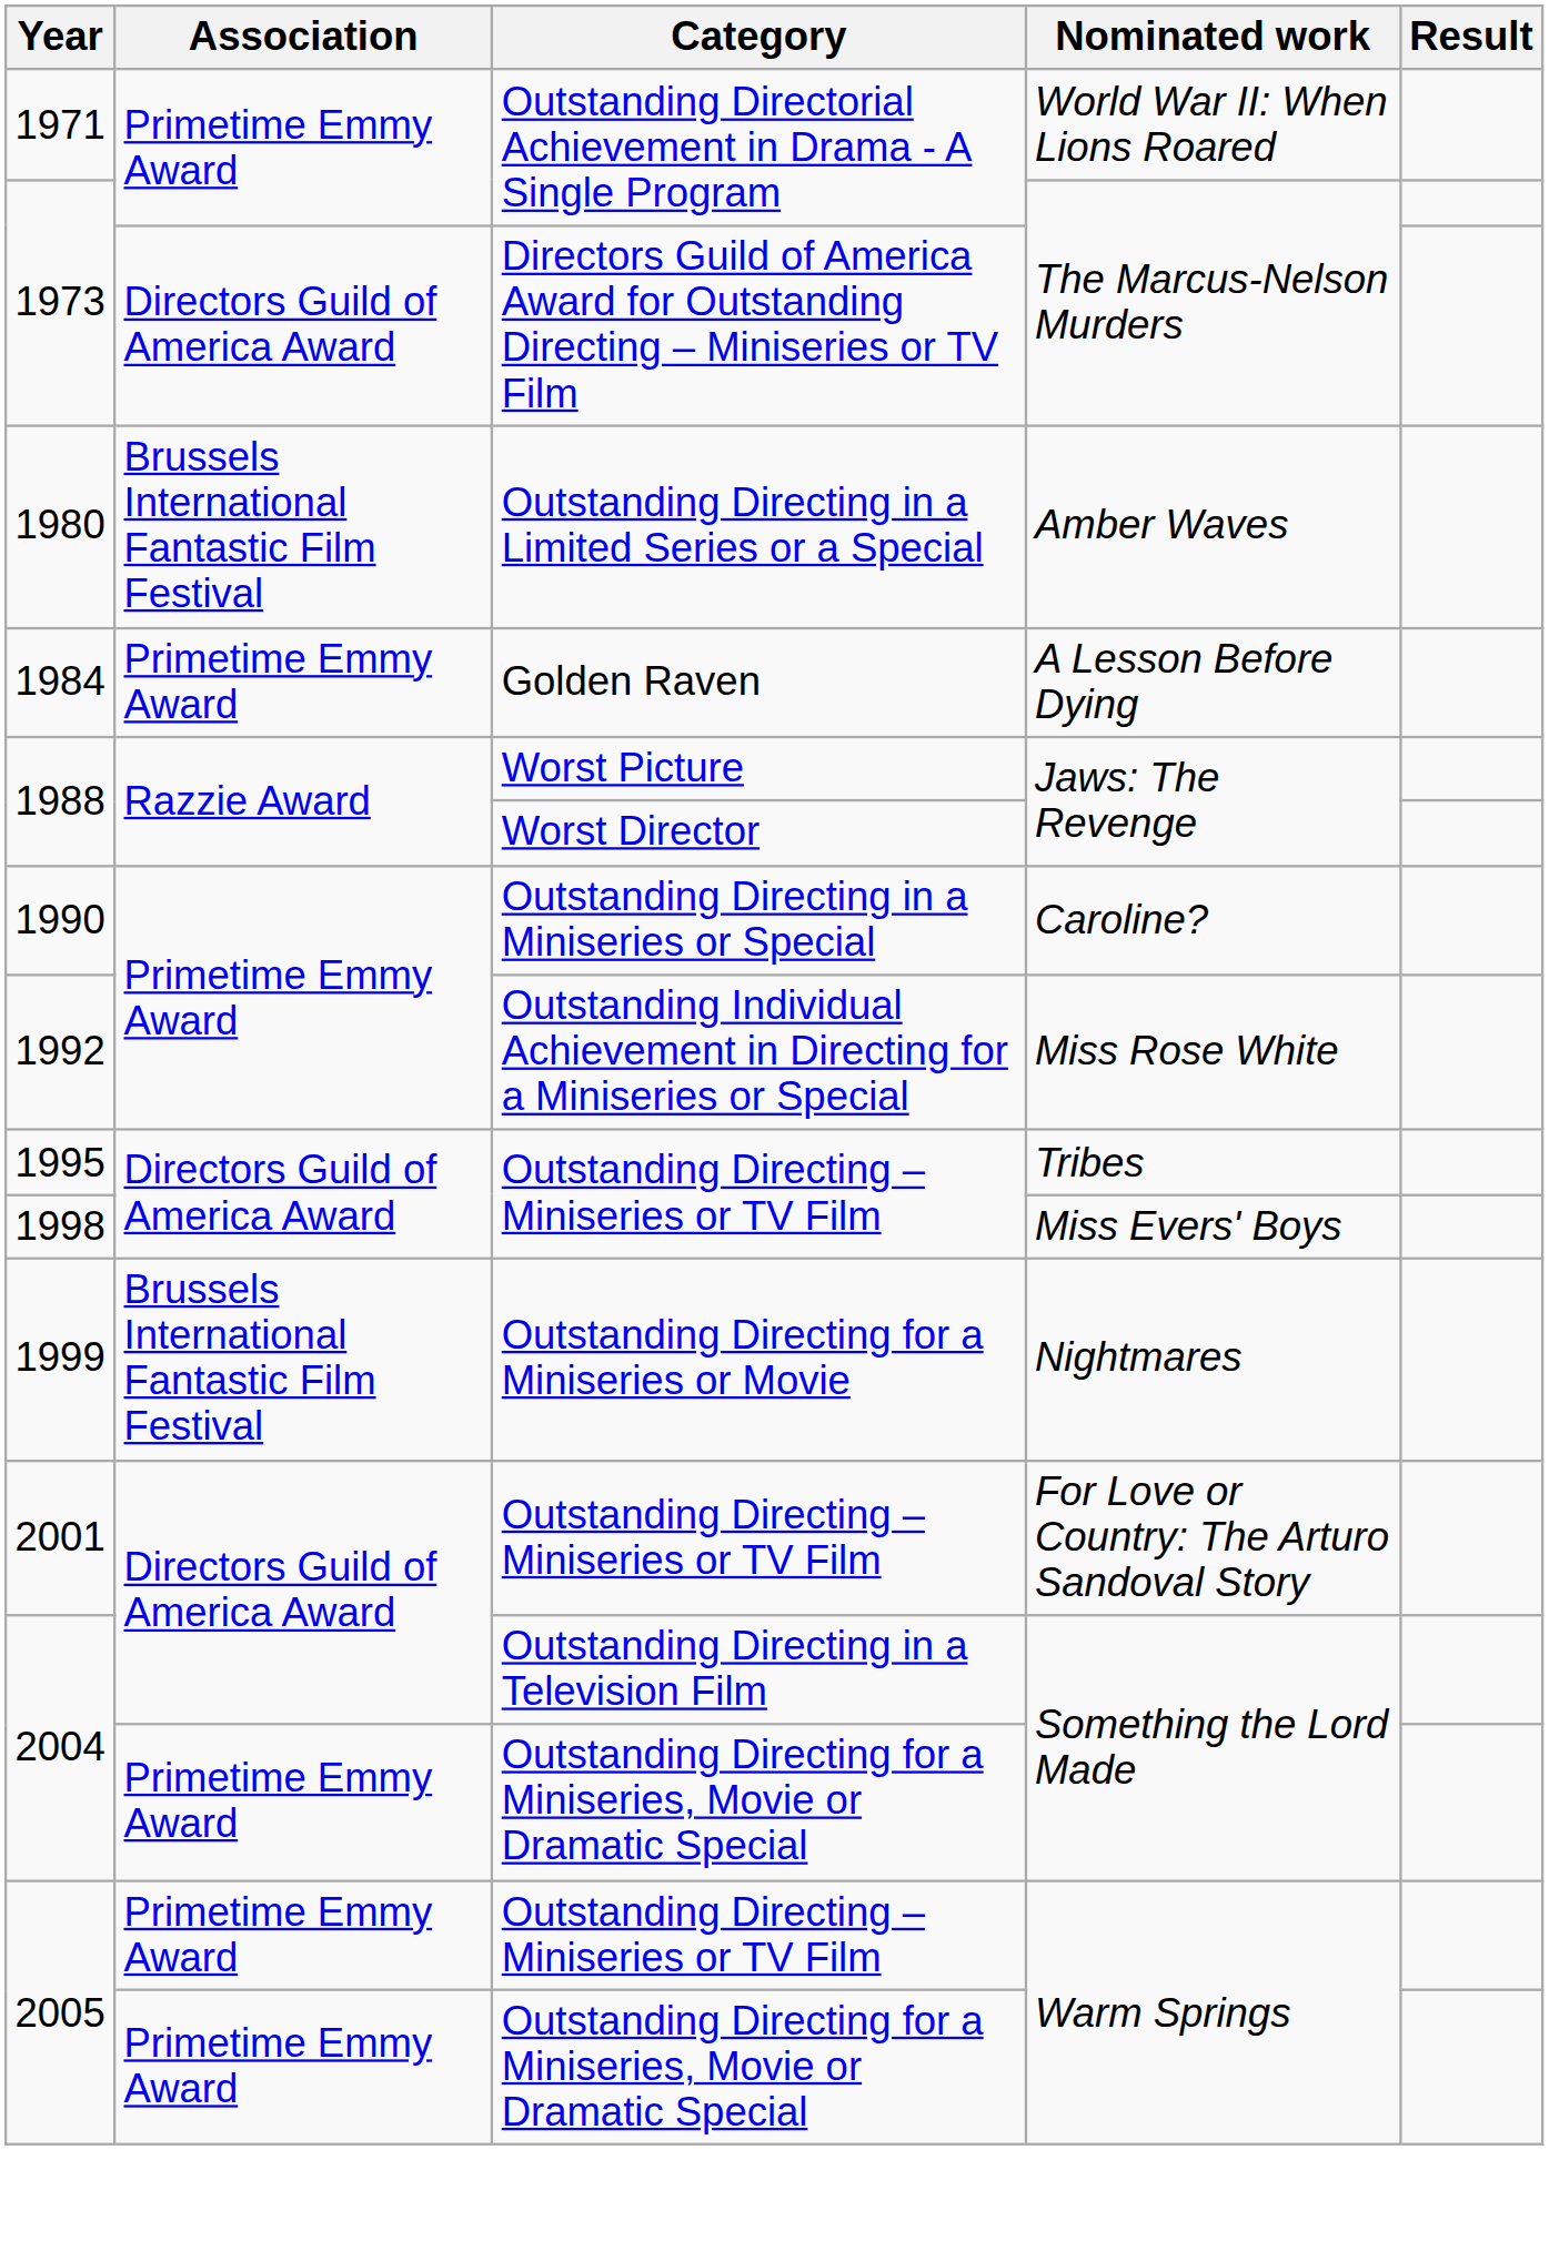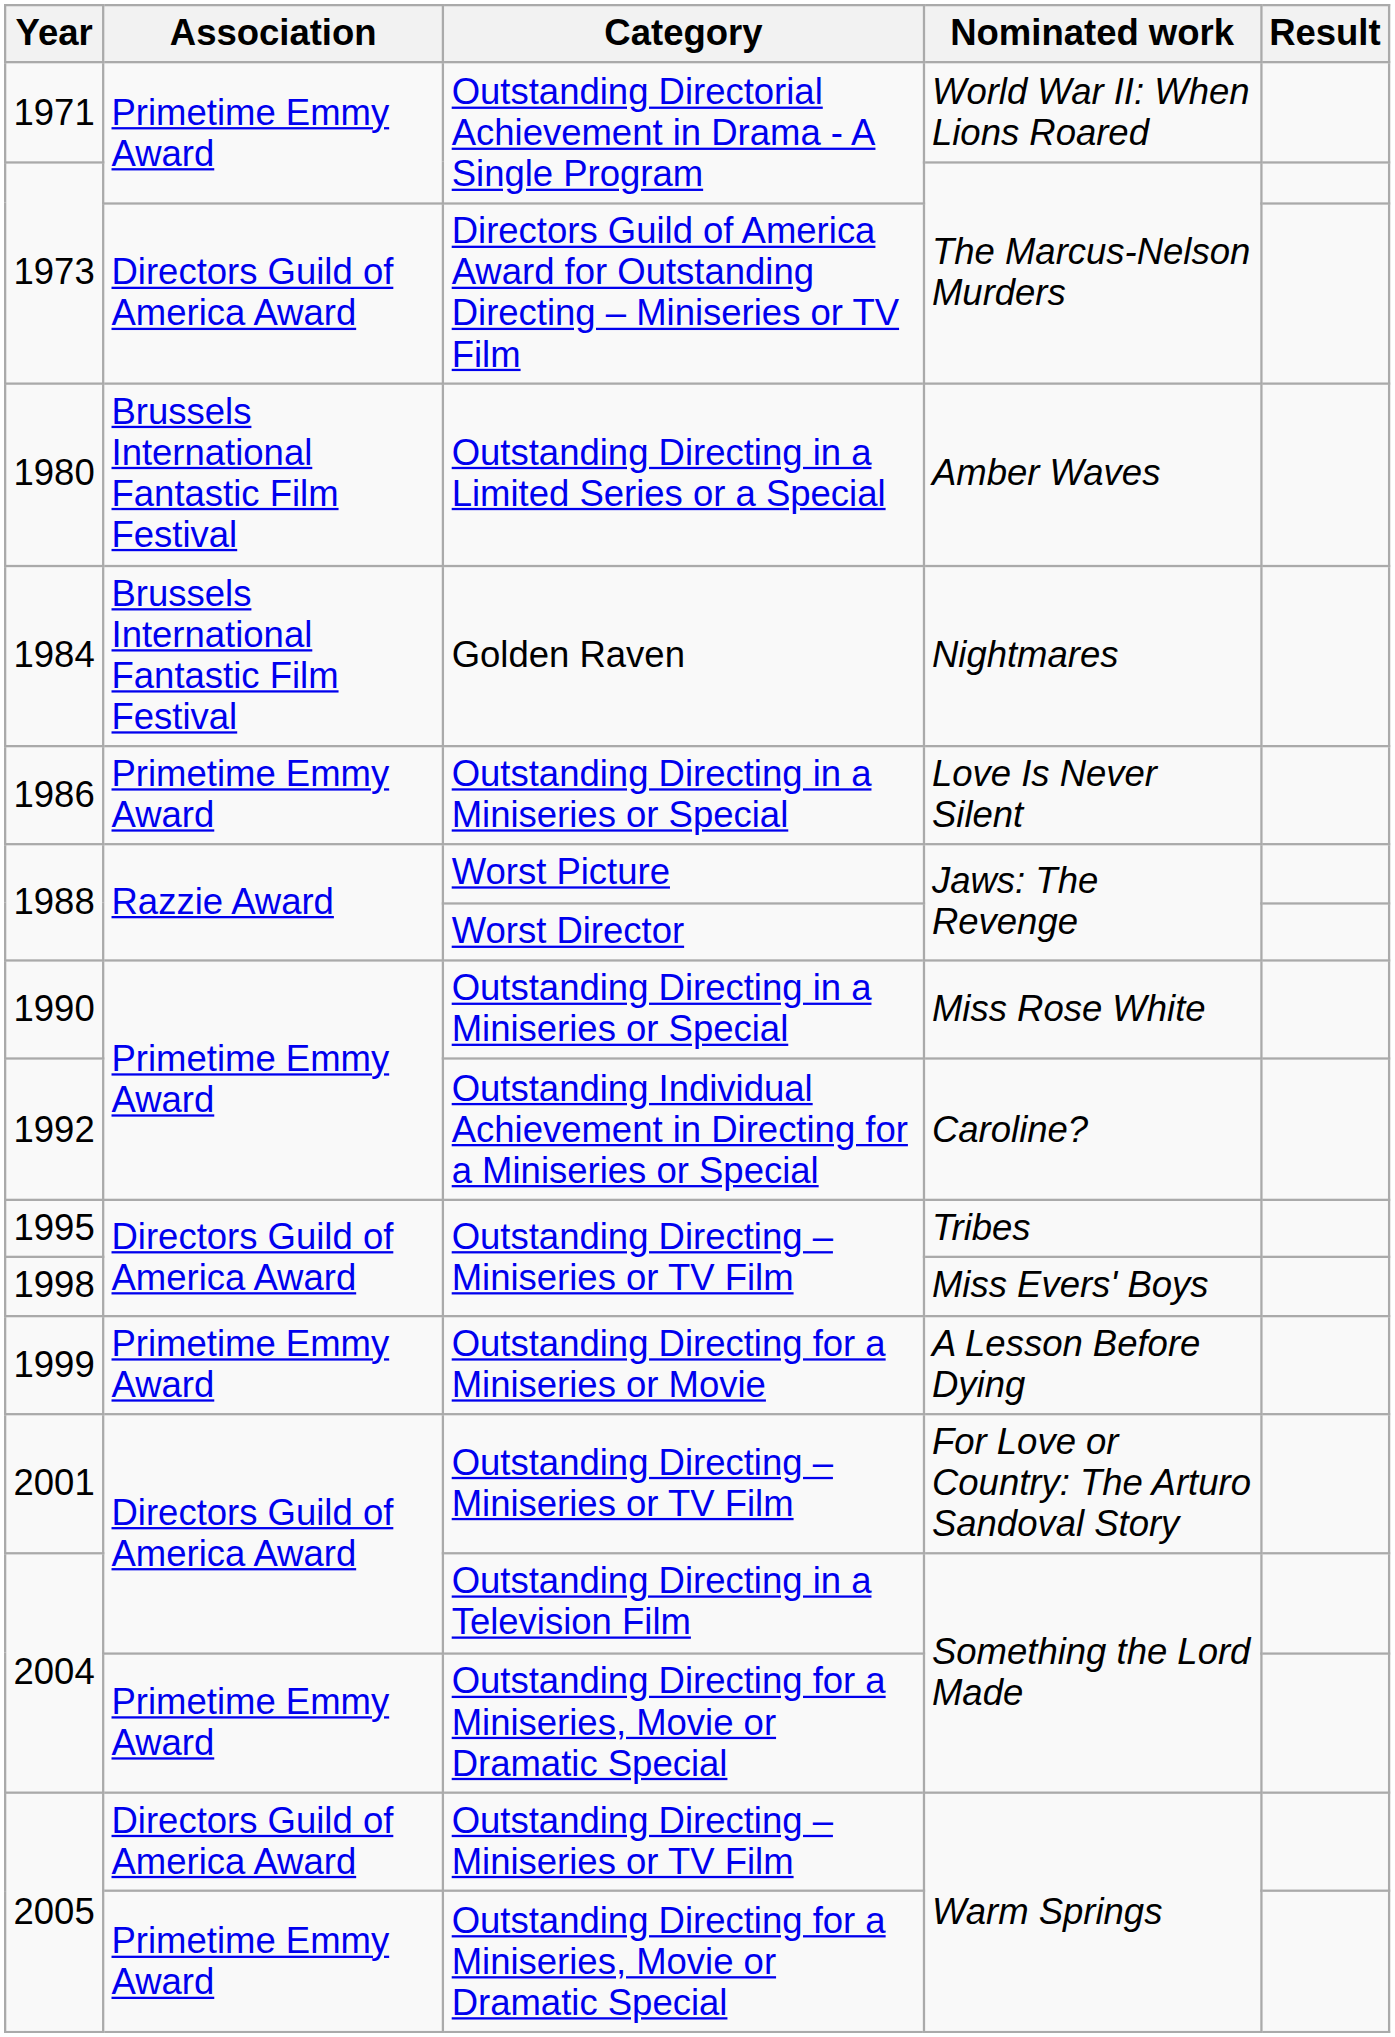1984 | Association: Primetime Emmy Award -> Brussels International Fantastic Film Festival
1984 | Nominated work: A Lesson Before Dying -> Nightmares
+ row: 1986 | Primetime Emmy Award | Outstanding Directing in a Miniseries or Special | Love Is Never Silent
1990 | Nominated work: Caroline? -> Miss Rose White
1992 | Nominated work: Miss Rose White -> Caroline?
1999 | Association: Brussels International Fantastic Film Festival -> Primetime Emmy Award
1999 | Nominated work: Nightmares -> A Lesson Before Dying
2005 / Outstanding Directing – Miniseries or TV Film | Association: Primetime Emmy Award -> Directors Guild of America Award
